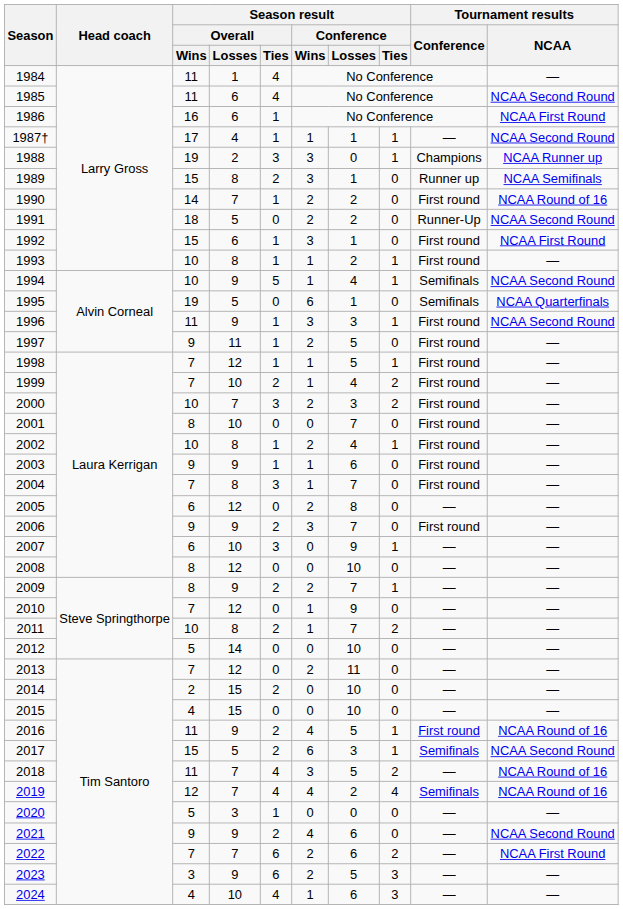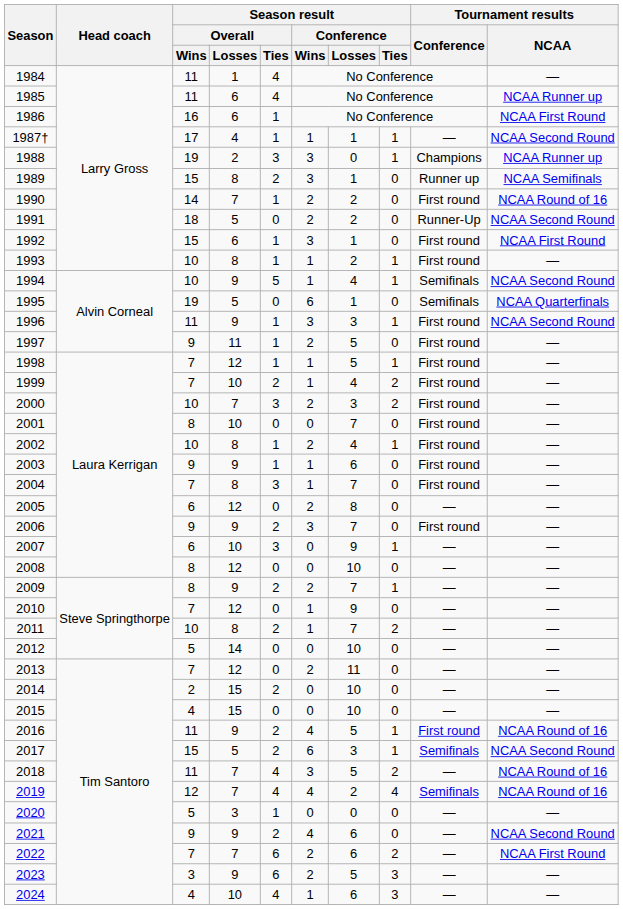1985 | Tournament results / NCAA: NCAA Second Round -> NCAA Runner up
